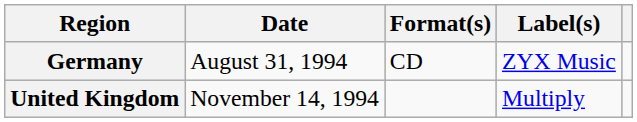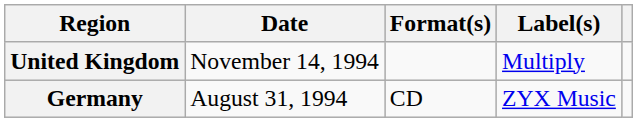rows swapped: Germany <-> United Kingdom
